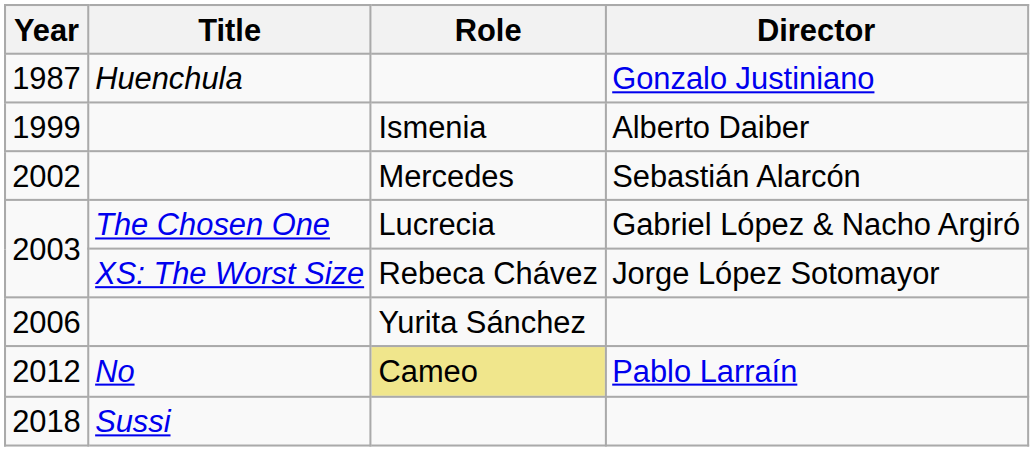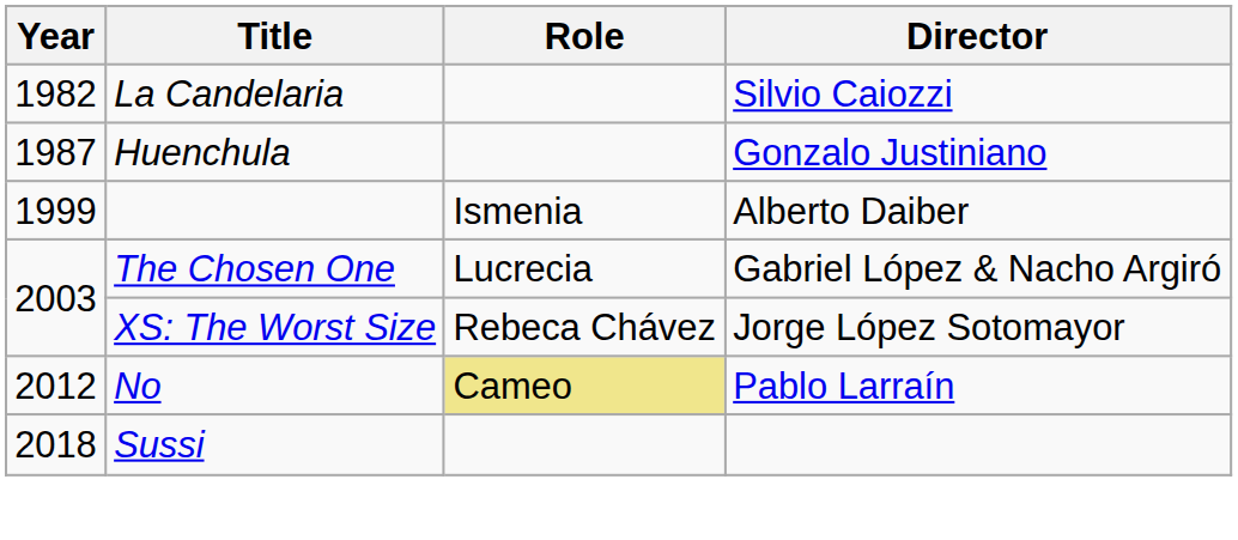+ row: 1982 | La Candelaria | Silvio Caiozzi
- row: 2002 | Mercedes | Sebastián Alarcón
- row: 2006 | Yurita Sánchez
